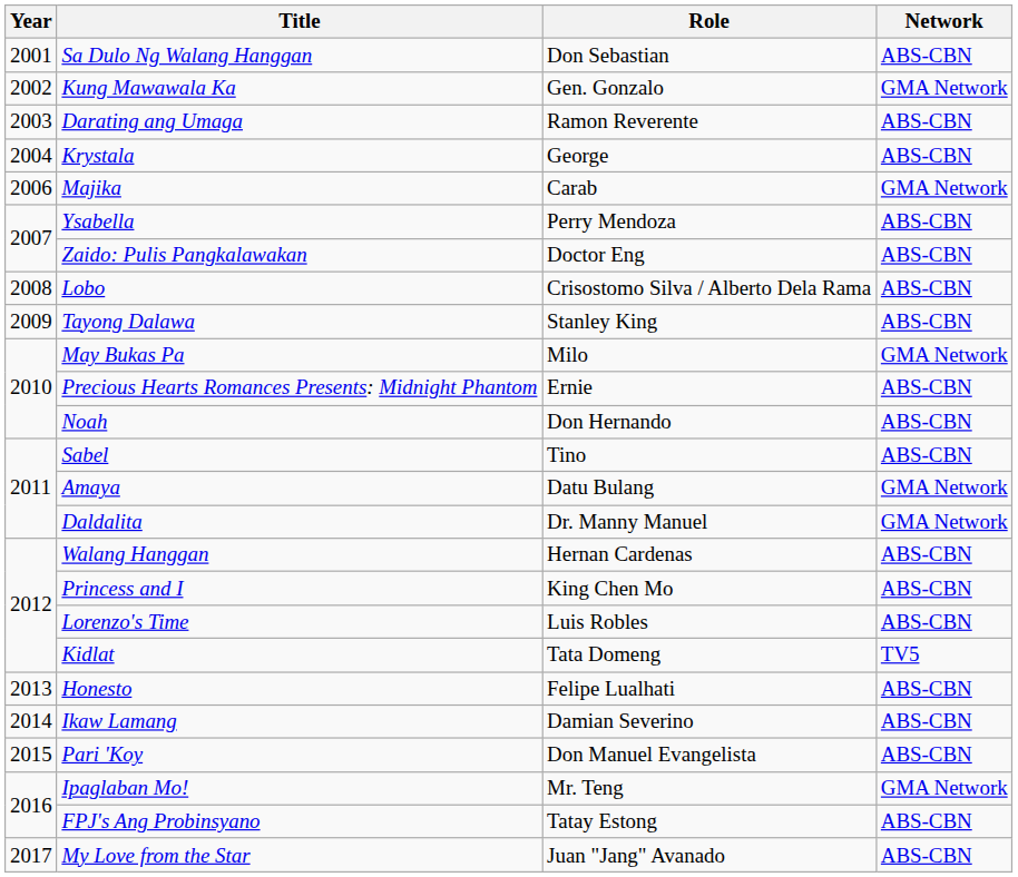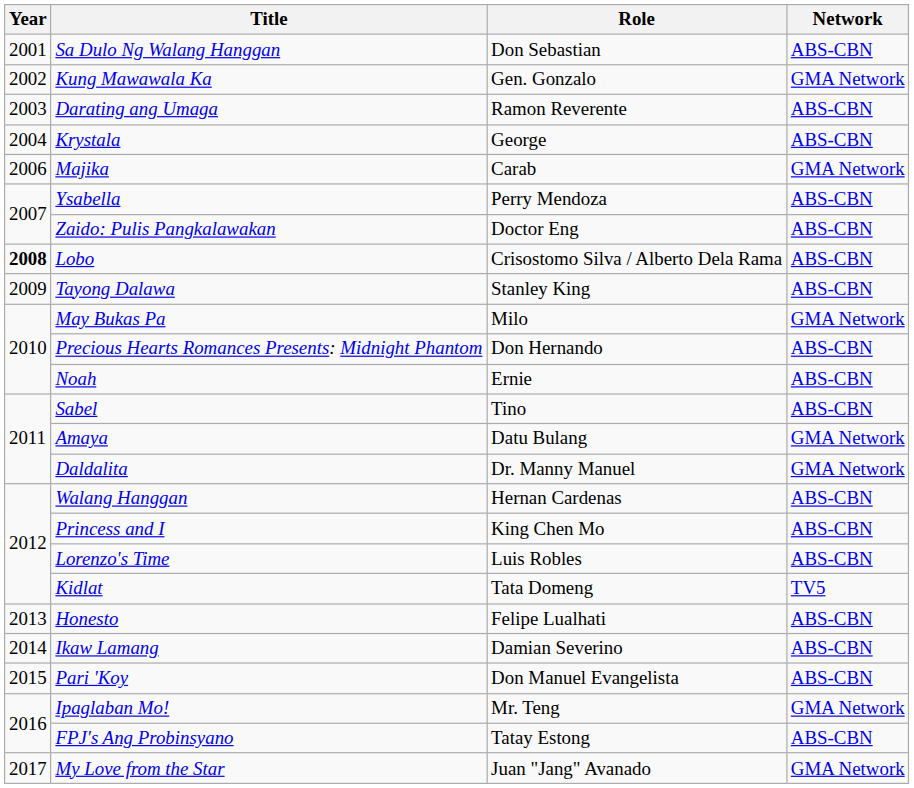Lobo | Year: normal -> bold
Precious Hearts Romances Presents: Midnight Phantom | Role: Ernie -> Don Hernando
Noah | Role: Don Hernando -> Ernie
My Love from the Star | Network: ABS-CBN -> GMA Network
